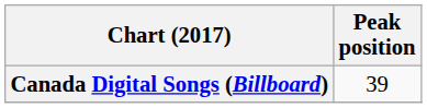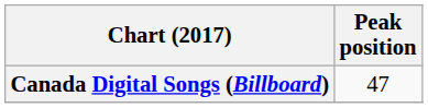Canada Digital Songs (Billboard) | Peak position: 39 -> 47
